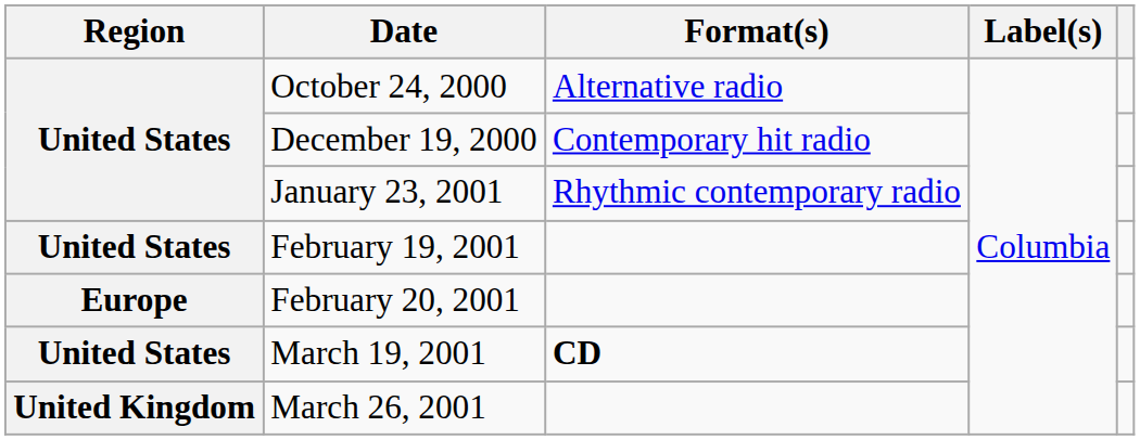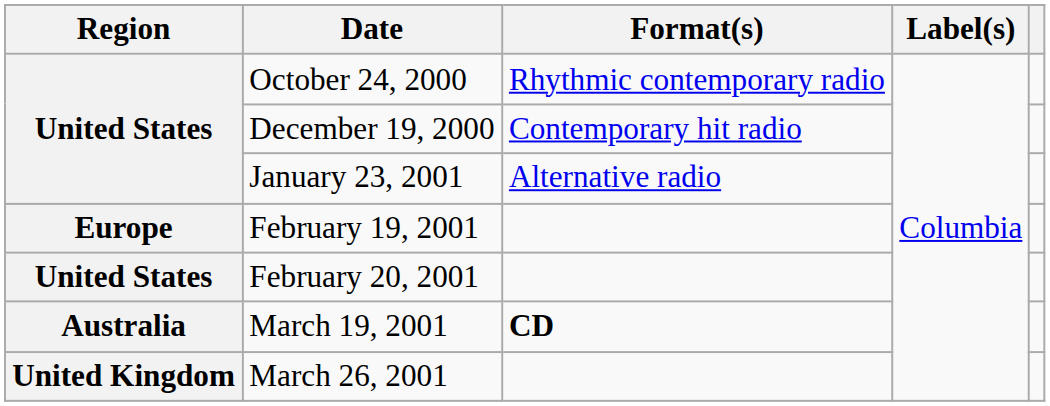October 24, 2000 | Format(s): Alternative radio -> Rhythmic contemporary radio
January 23, 2001 | Format(s): Rhythmic contemporary radio -> Alternative radio
February 19, 2001 | Region: United States -> Europe
February 20, 2001 | Region: Europe -> United States
March 19, 2001 | Region: United States -> Australia
